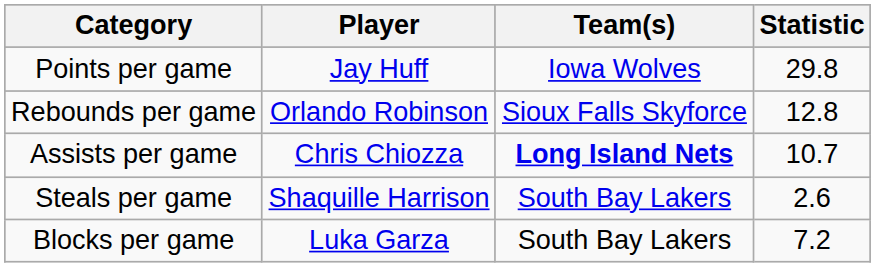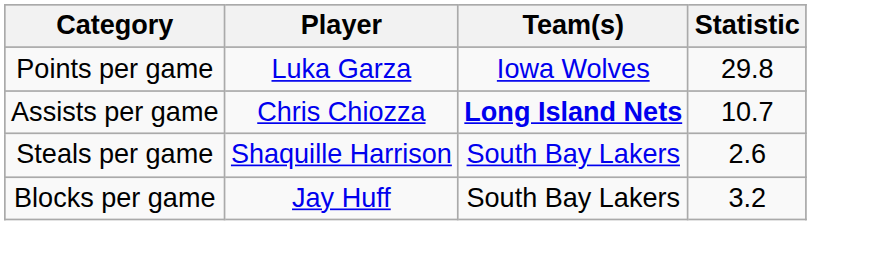Points per game | Player: Jay Huff -> Luka Garza
- row: Rebounds per game | Orlando Robinson | Sioux Falls Skyforce | 12.8
Blocks per game | Player: Luka Garza -> Jay Huff
Blocks per game | Statistic: 7.2 -> 3.2
